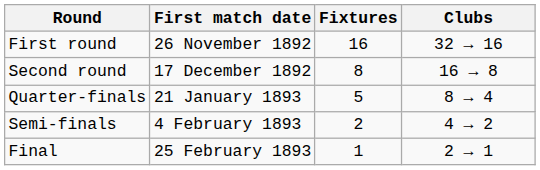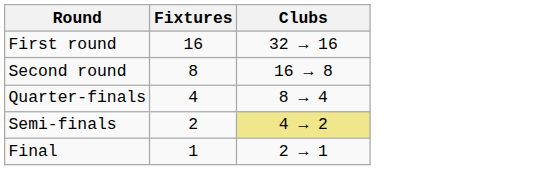- column: First match date | 26 November 1892 | 17 December 1892 | 21 January 1893 | 4 February 1893 | 25 February 1893
Quarter-finals | Fixtures: 5 -> 4
Semi-finals | Clubs: no background -> khaki background
